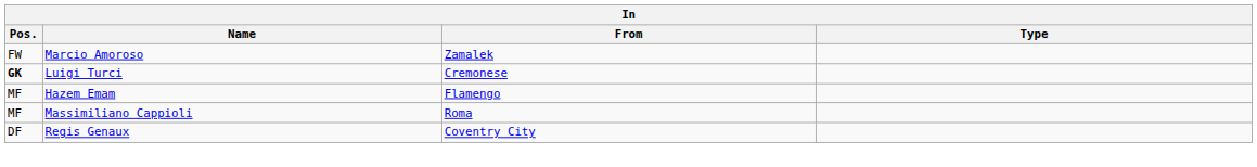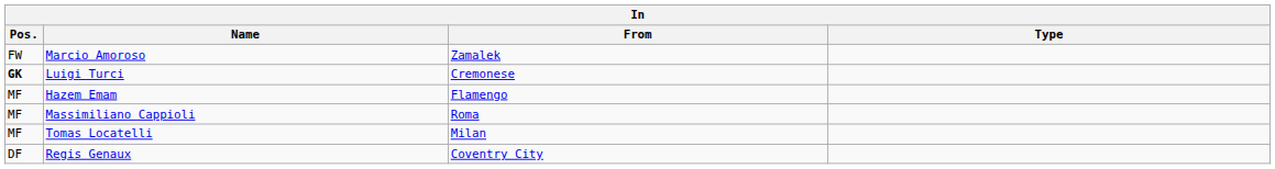+ row: MF | Tomas Locatelli | Milan
